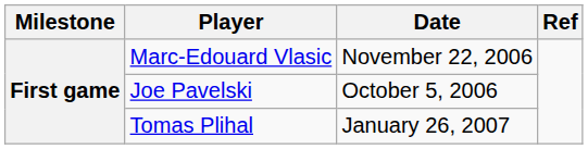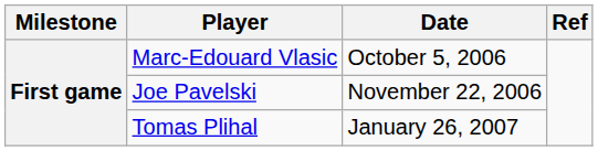Marc-Edouard Vlasic | Date: November 22, 2006 -> October 5, 2006
Joe Pavelski | Date: October 5, 2006 -> November 22, 2006
